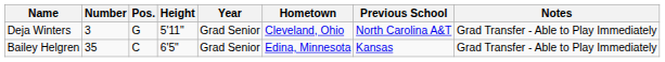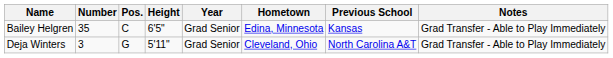rows swapped: Deja Winters <-> Bailey Helgren
